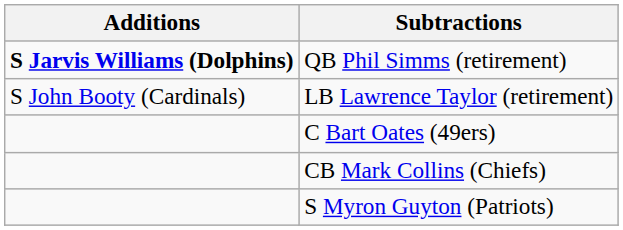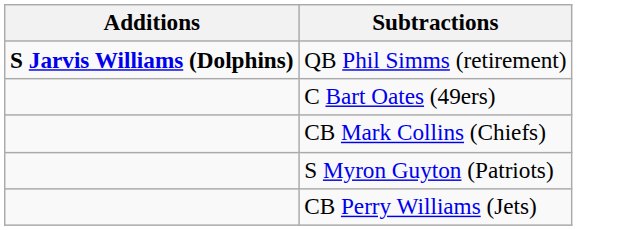- row: S John Booty (Cardinals) | LB Lawrence Taylor (retirement)
+ row: CB Perry Williams (Jets)
